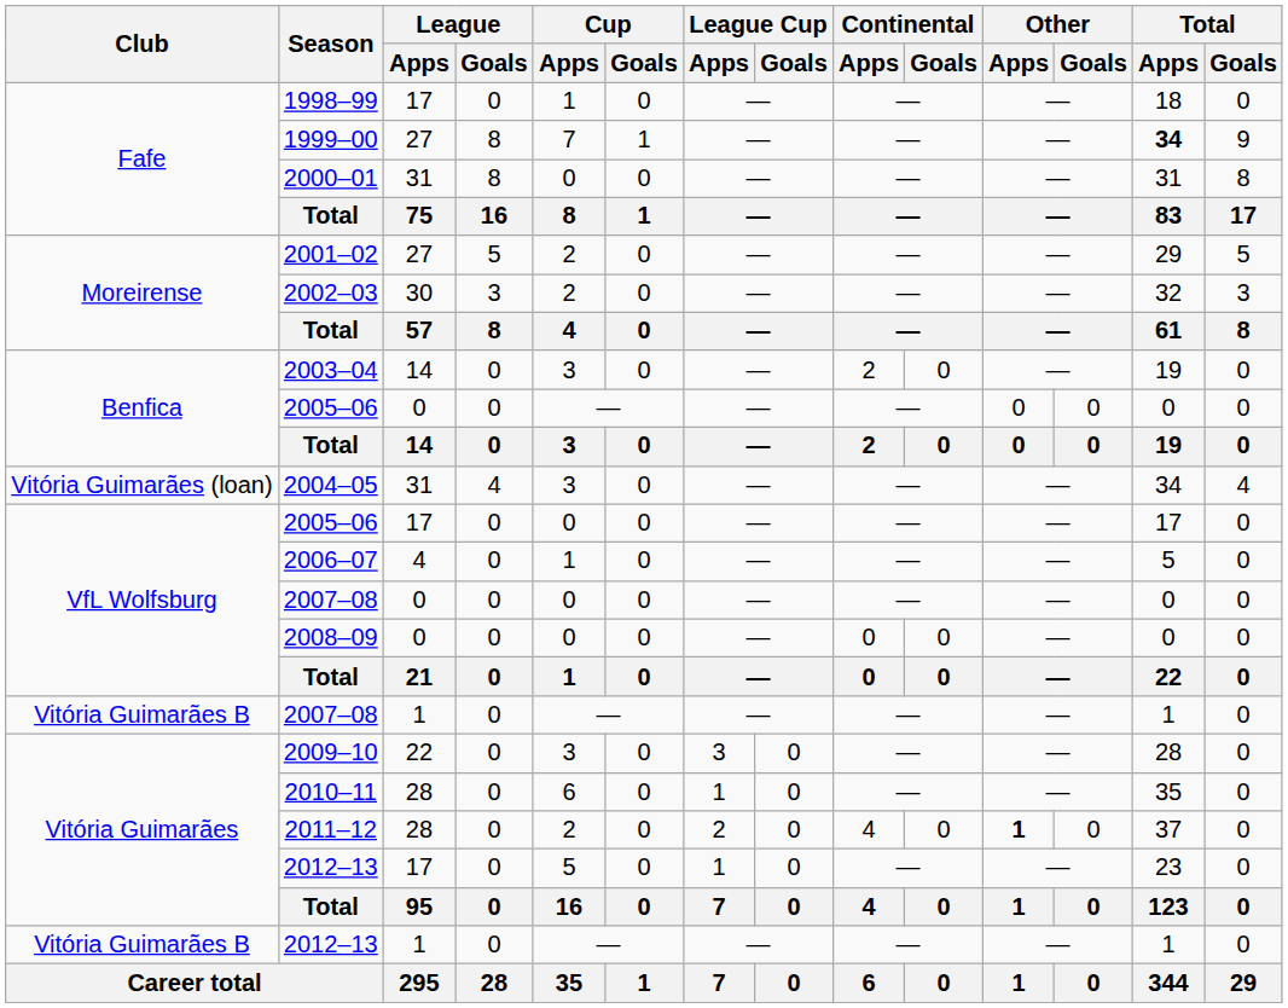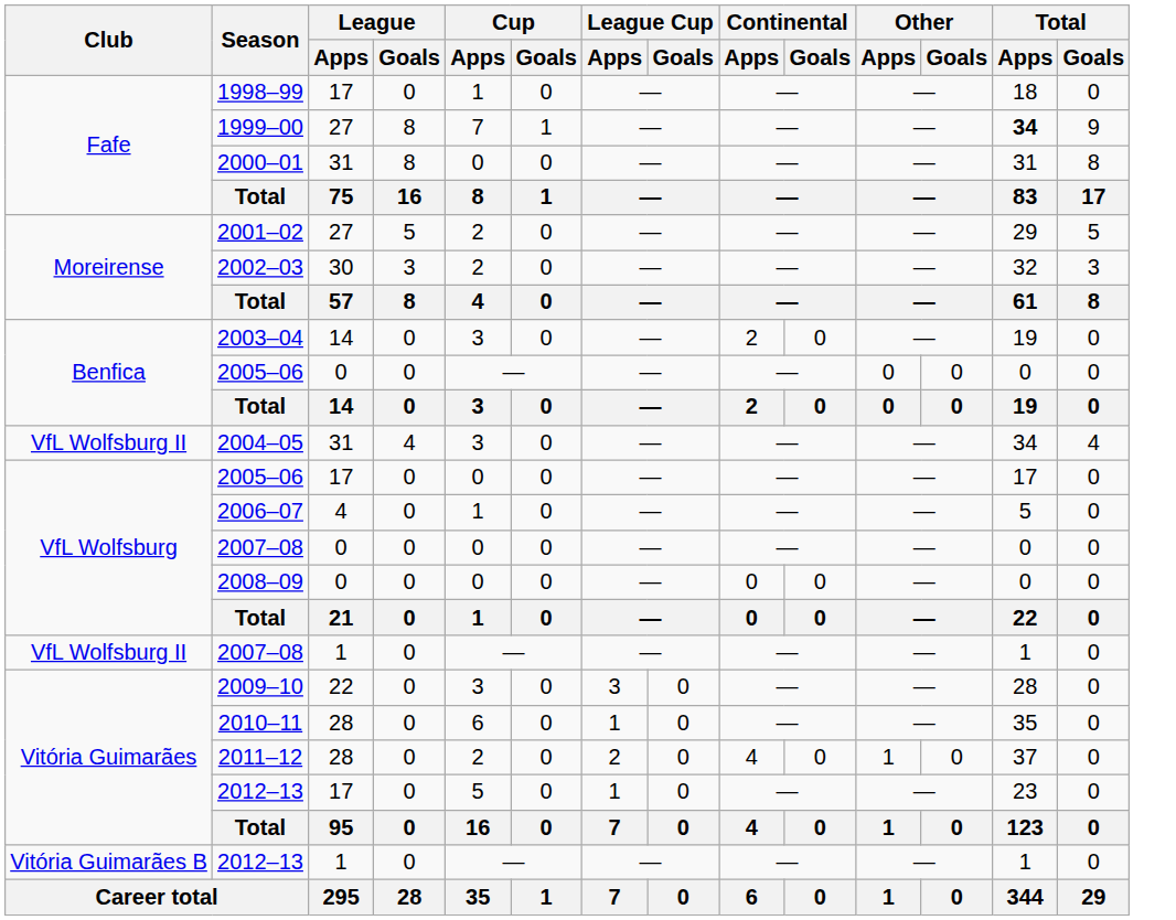2004–05 | Club: Vitória Guimarães (loan) -> VfL Wolfsburg II
2007–08 / 1 | Club: Vitória Guimarães B -> VfL Wolfsburg II
2011–12 | Other / Apps: bold -> normal
